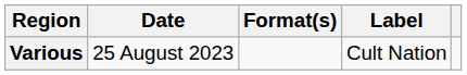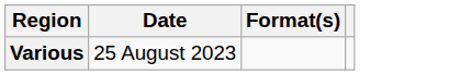- column: Label | Cult Nation
